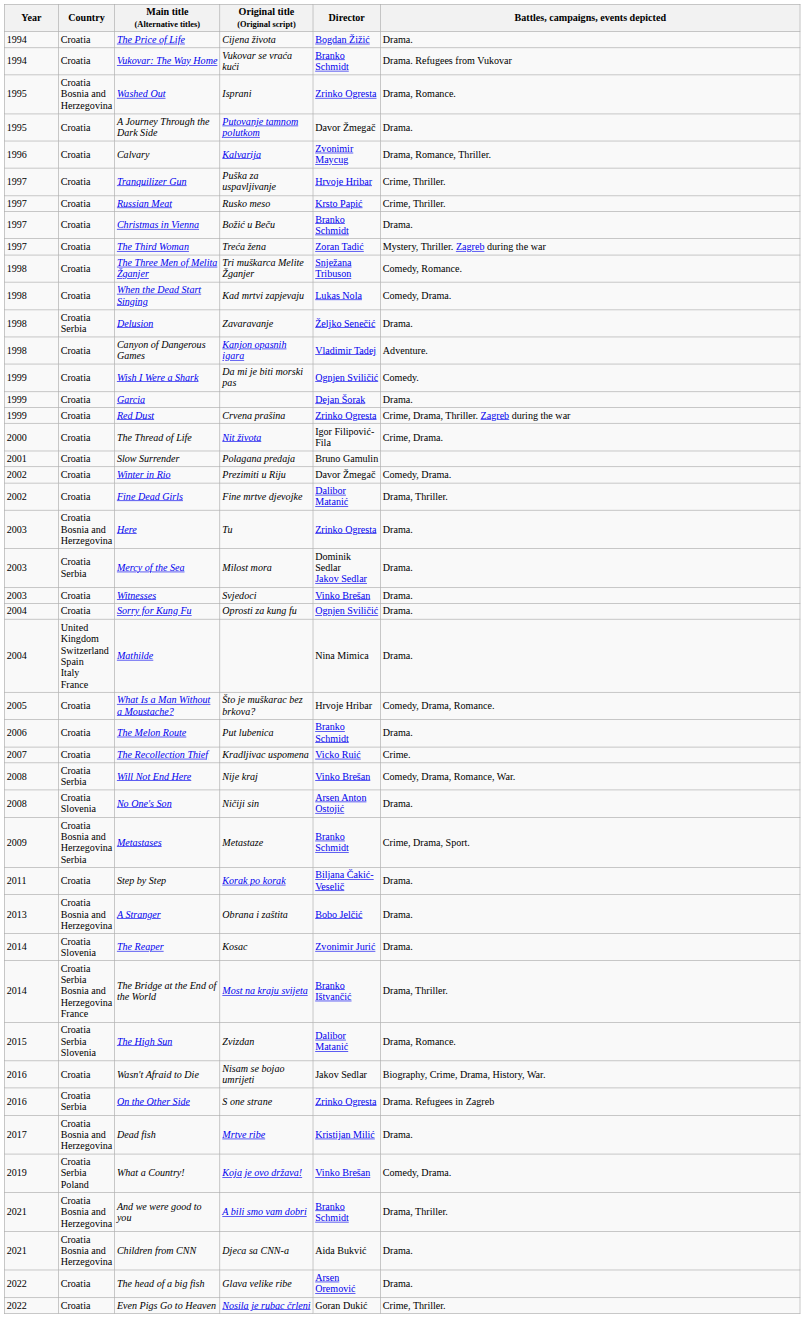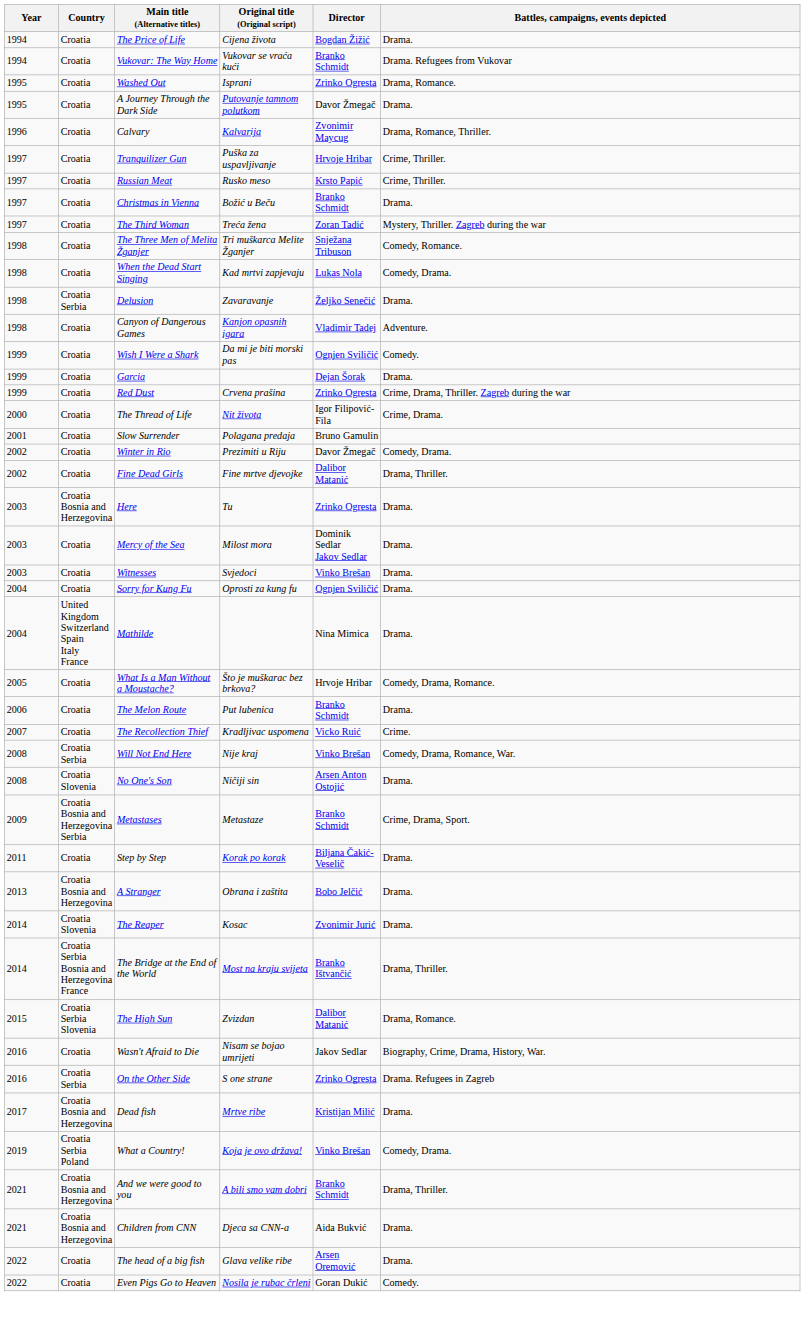Washed Out | Country: Croatia Bosnia and Herzegovina -> Croatia
Mercy of the Sea | Country: Croatia Serbia -> Croatia
Even Pigs Go to Heaven | Battles, campaigns, events depicted: Crime, Thriller. -> Comedy.
